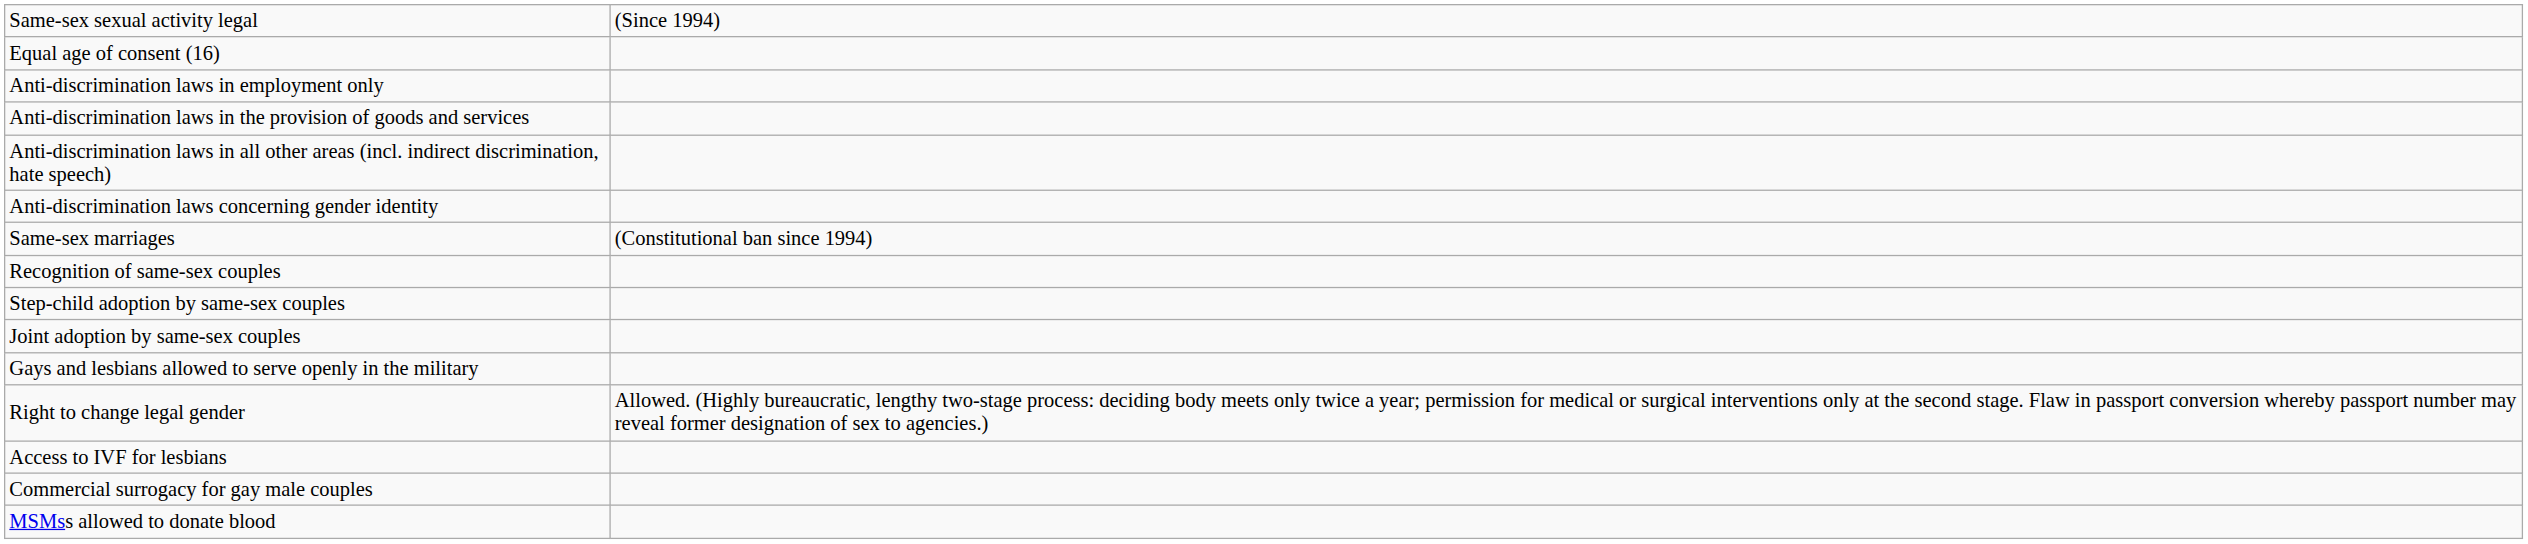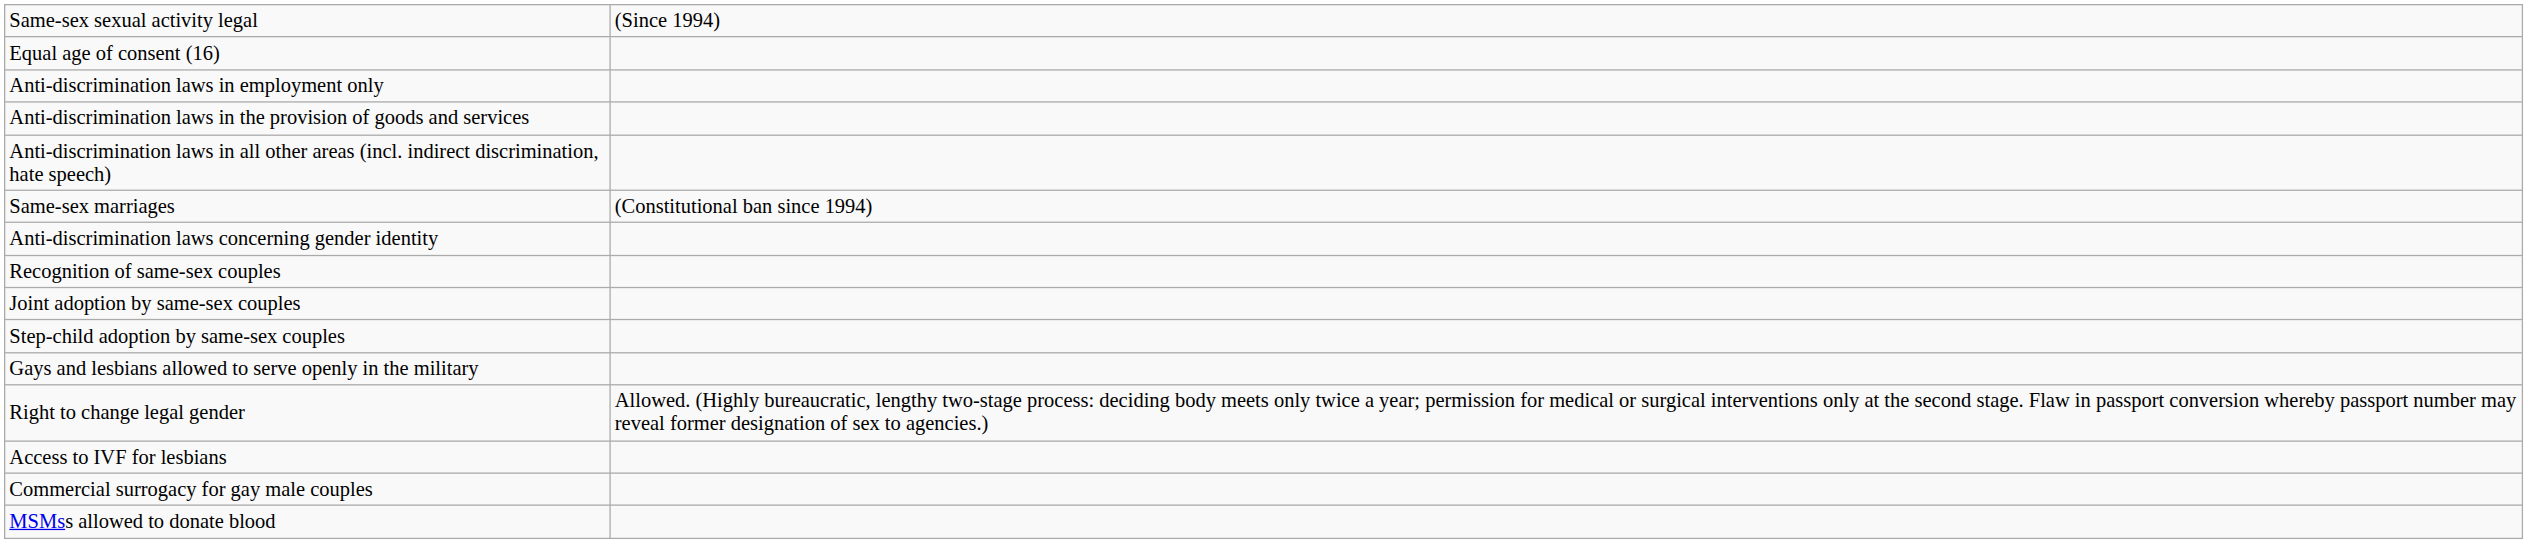rows swapped: Anti-discrimination laws concerning gender identity <-> Same-sex marriages
rows swapped: Step-child adoption by same-sex couples <-> Joint adoption by same-sex couples
